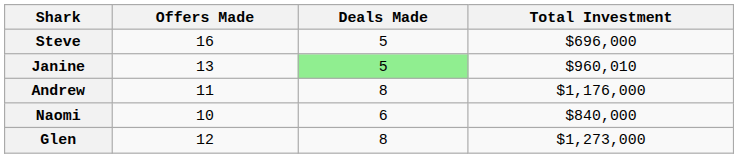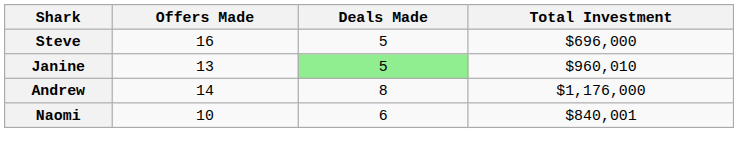Andrew | Offers Made: 11 -> 14
Naomi | Total Investment: $840,000 -> $840,001
- row: Glen | 12 | 8 | $1,273,000
